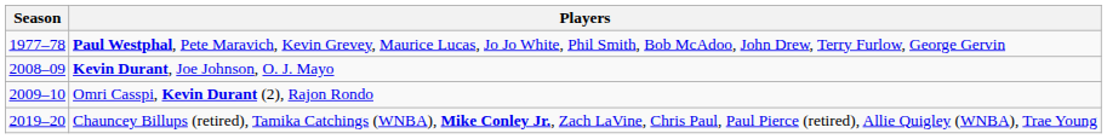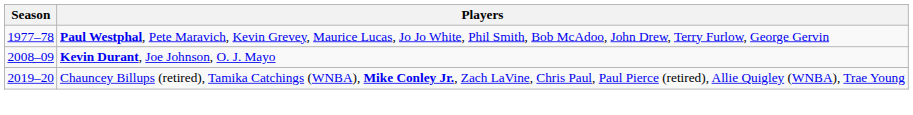- row: 2009–10 | Omri Casspi, Kevin Durant (2), Rajon Rondo
